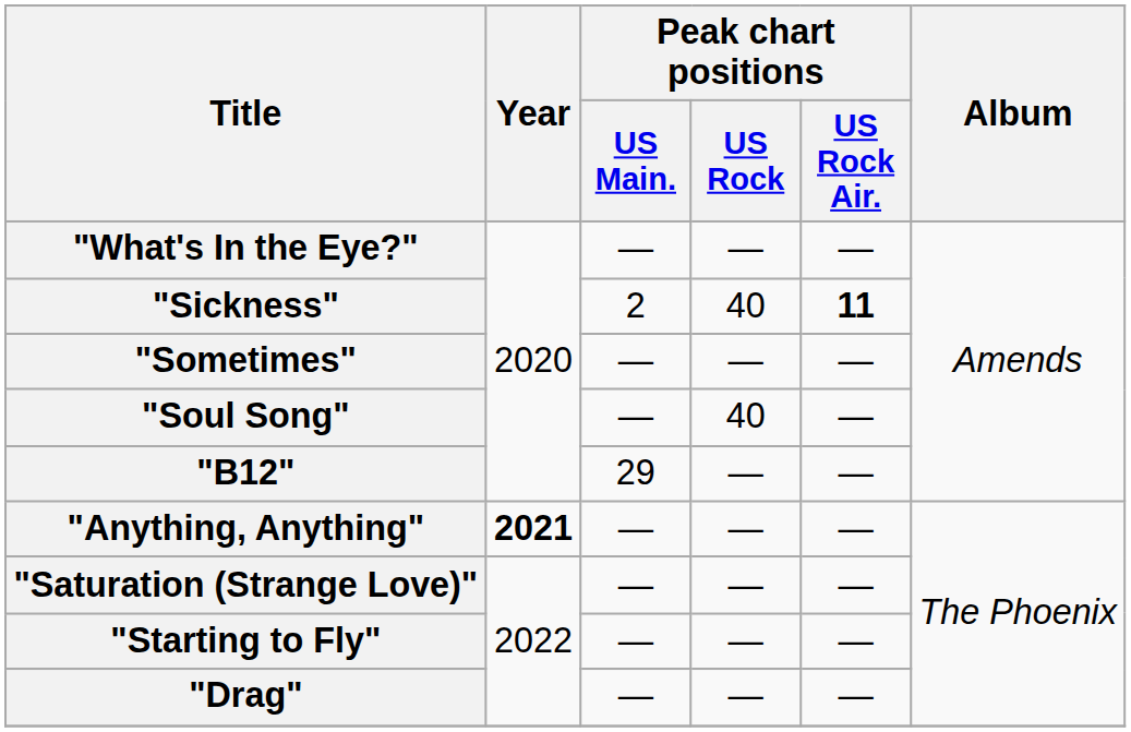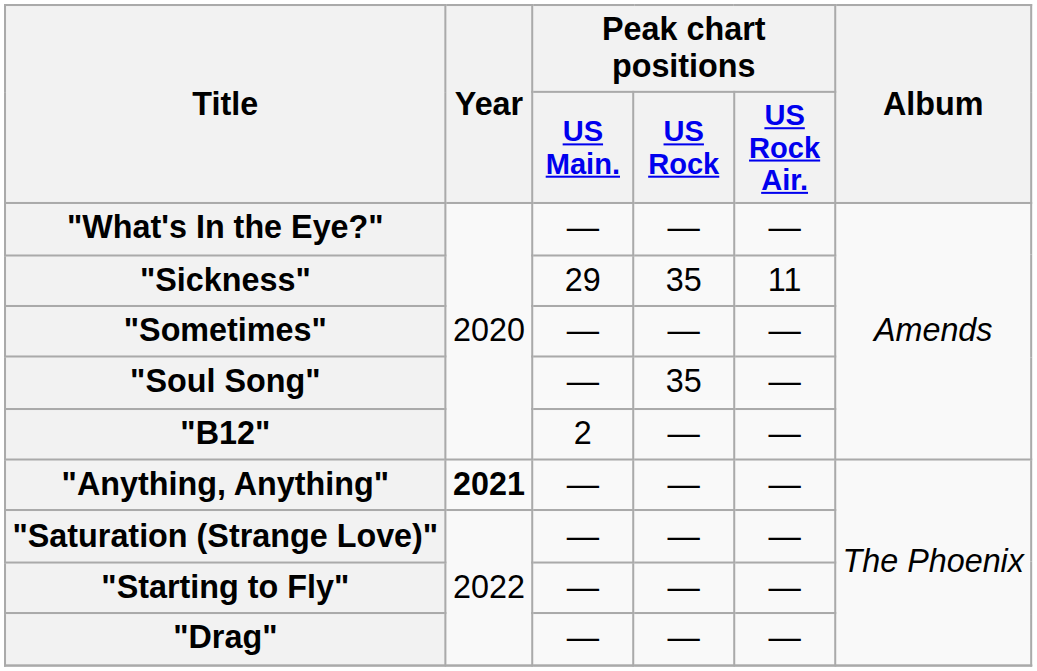"Sickness" | Peak chart positions / US Main.: 2 -> 29
"Sickness" | Peak chart positions / US Rock: 40 -> 35
"Sickness" | Peak chart positions / US Rock Air.: bold -> normal
"Soul Song" | Peak chart positions / US Rock: 40 -> 35
"B12" | Peak chart positions / US Main.: 29 -> 2
